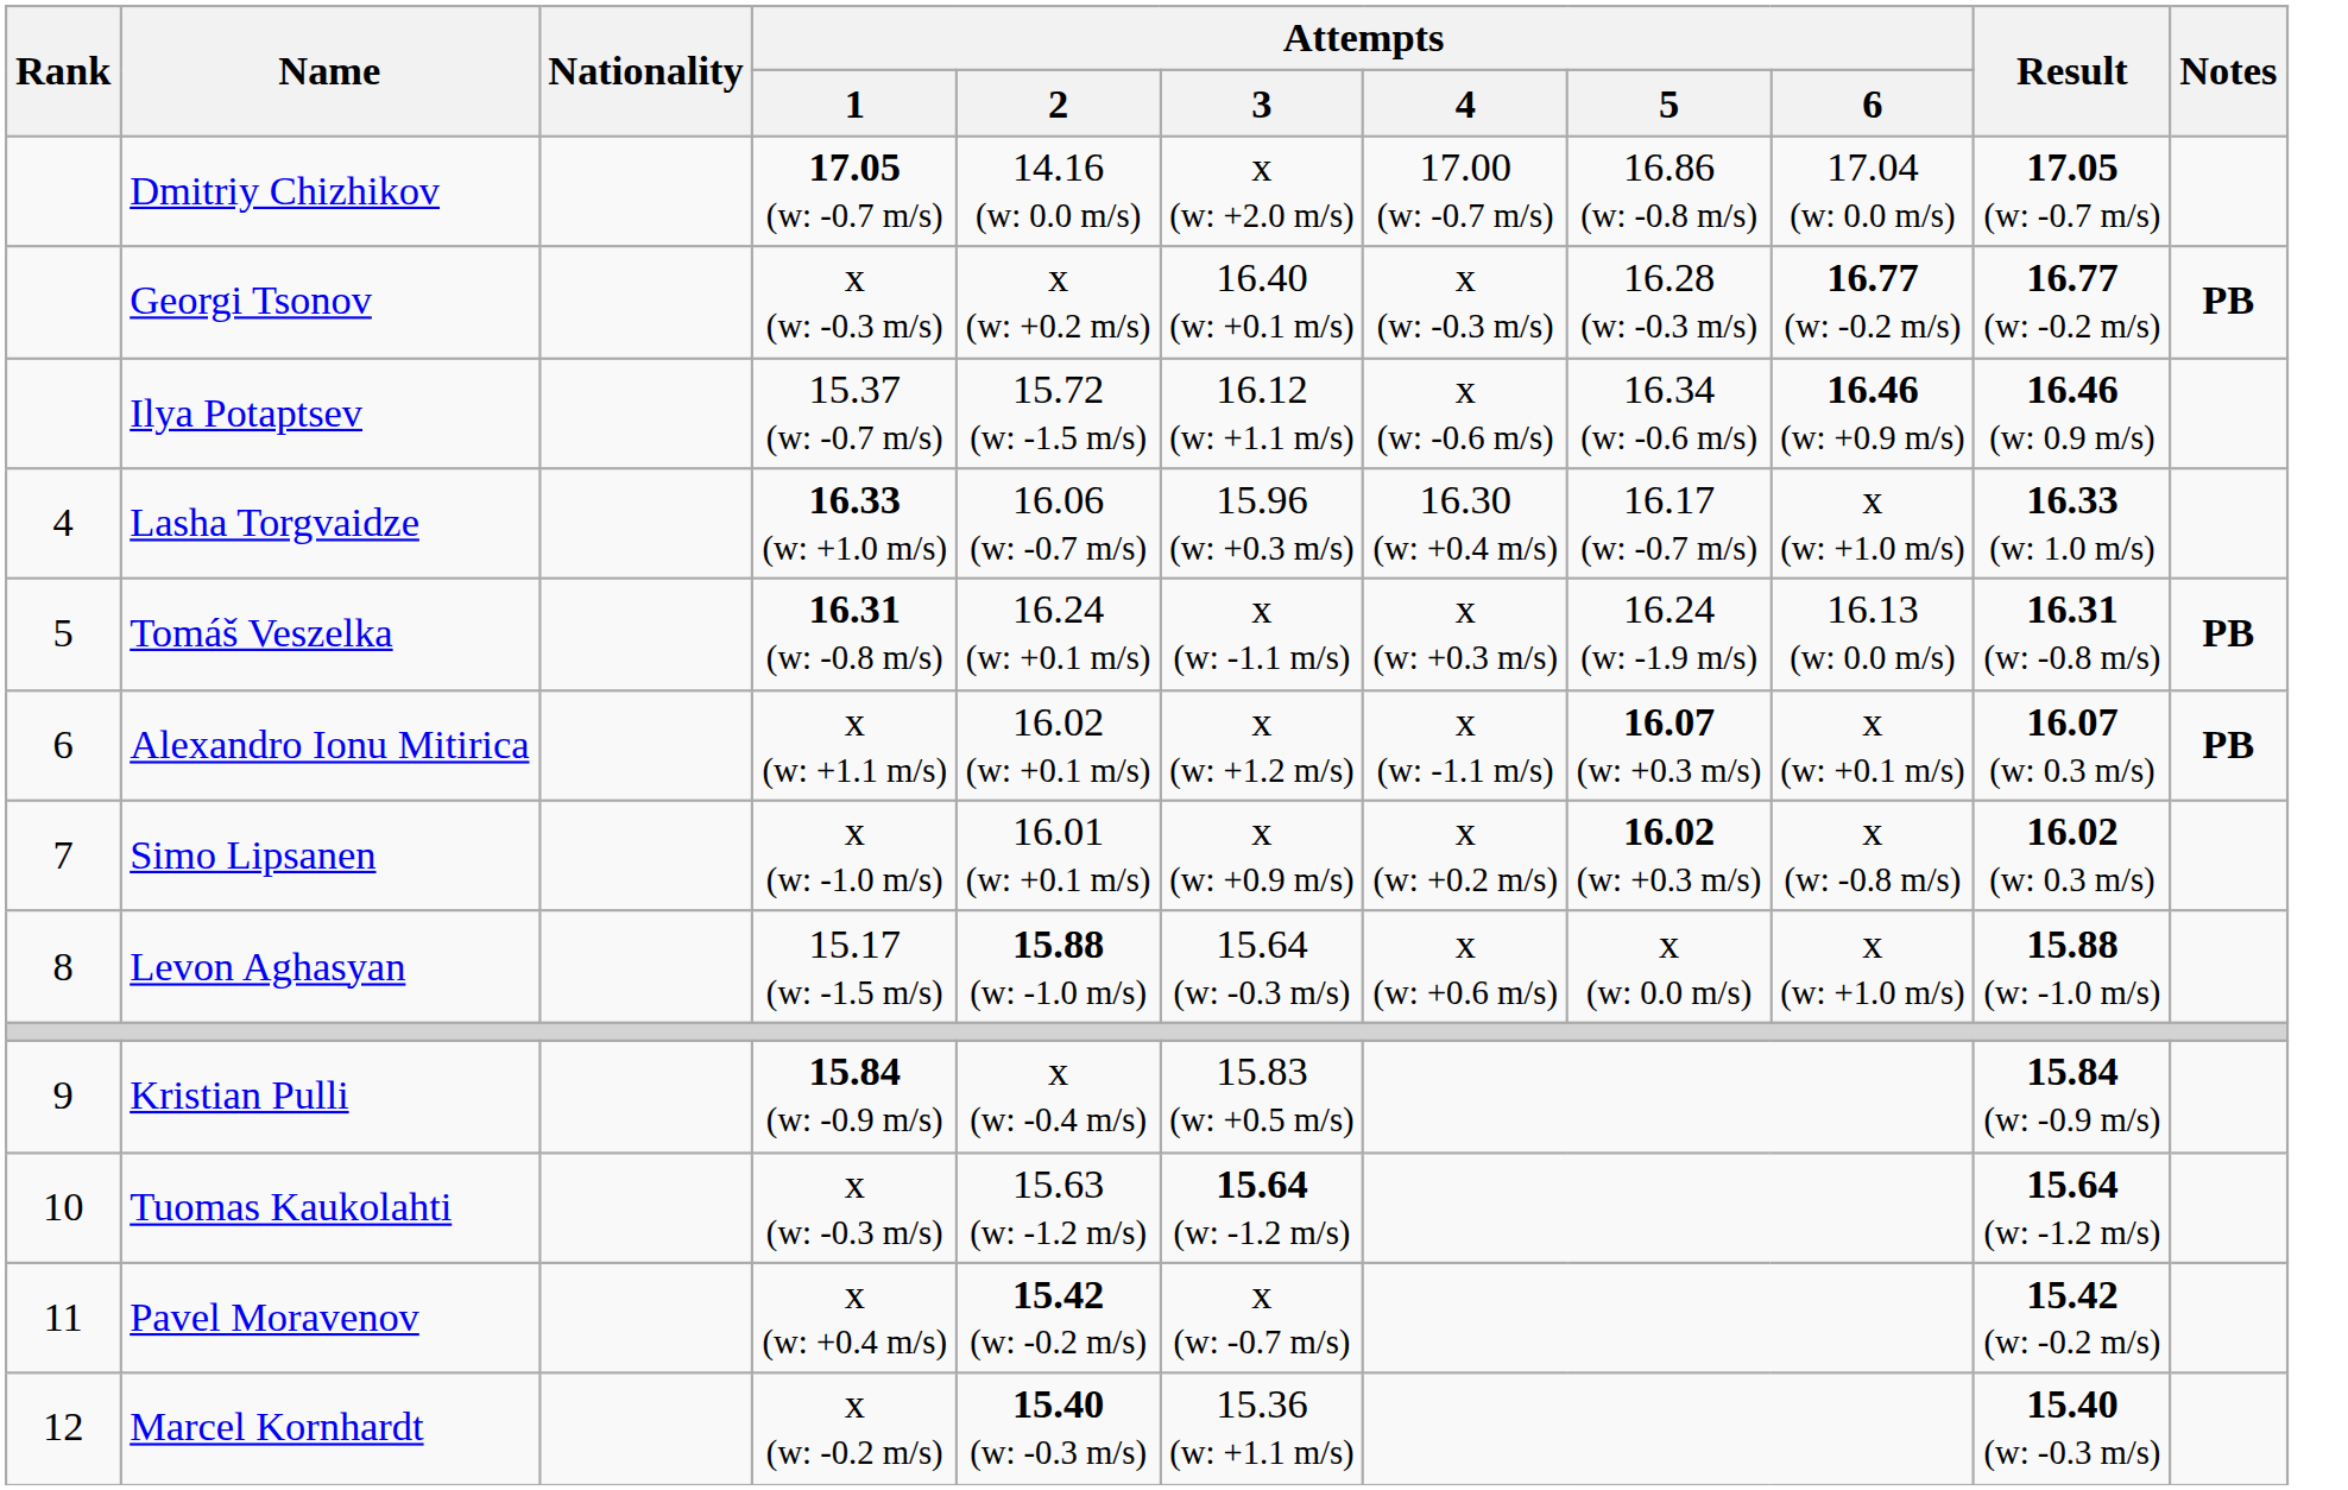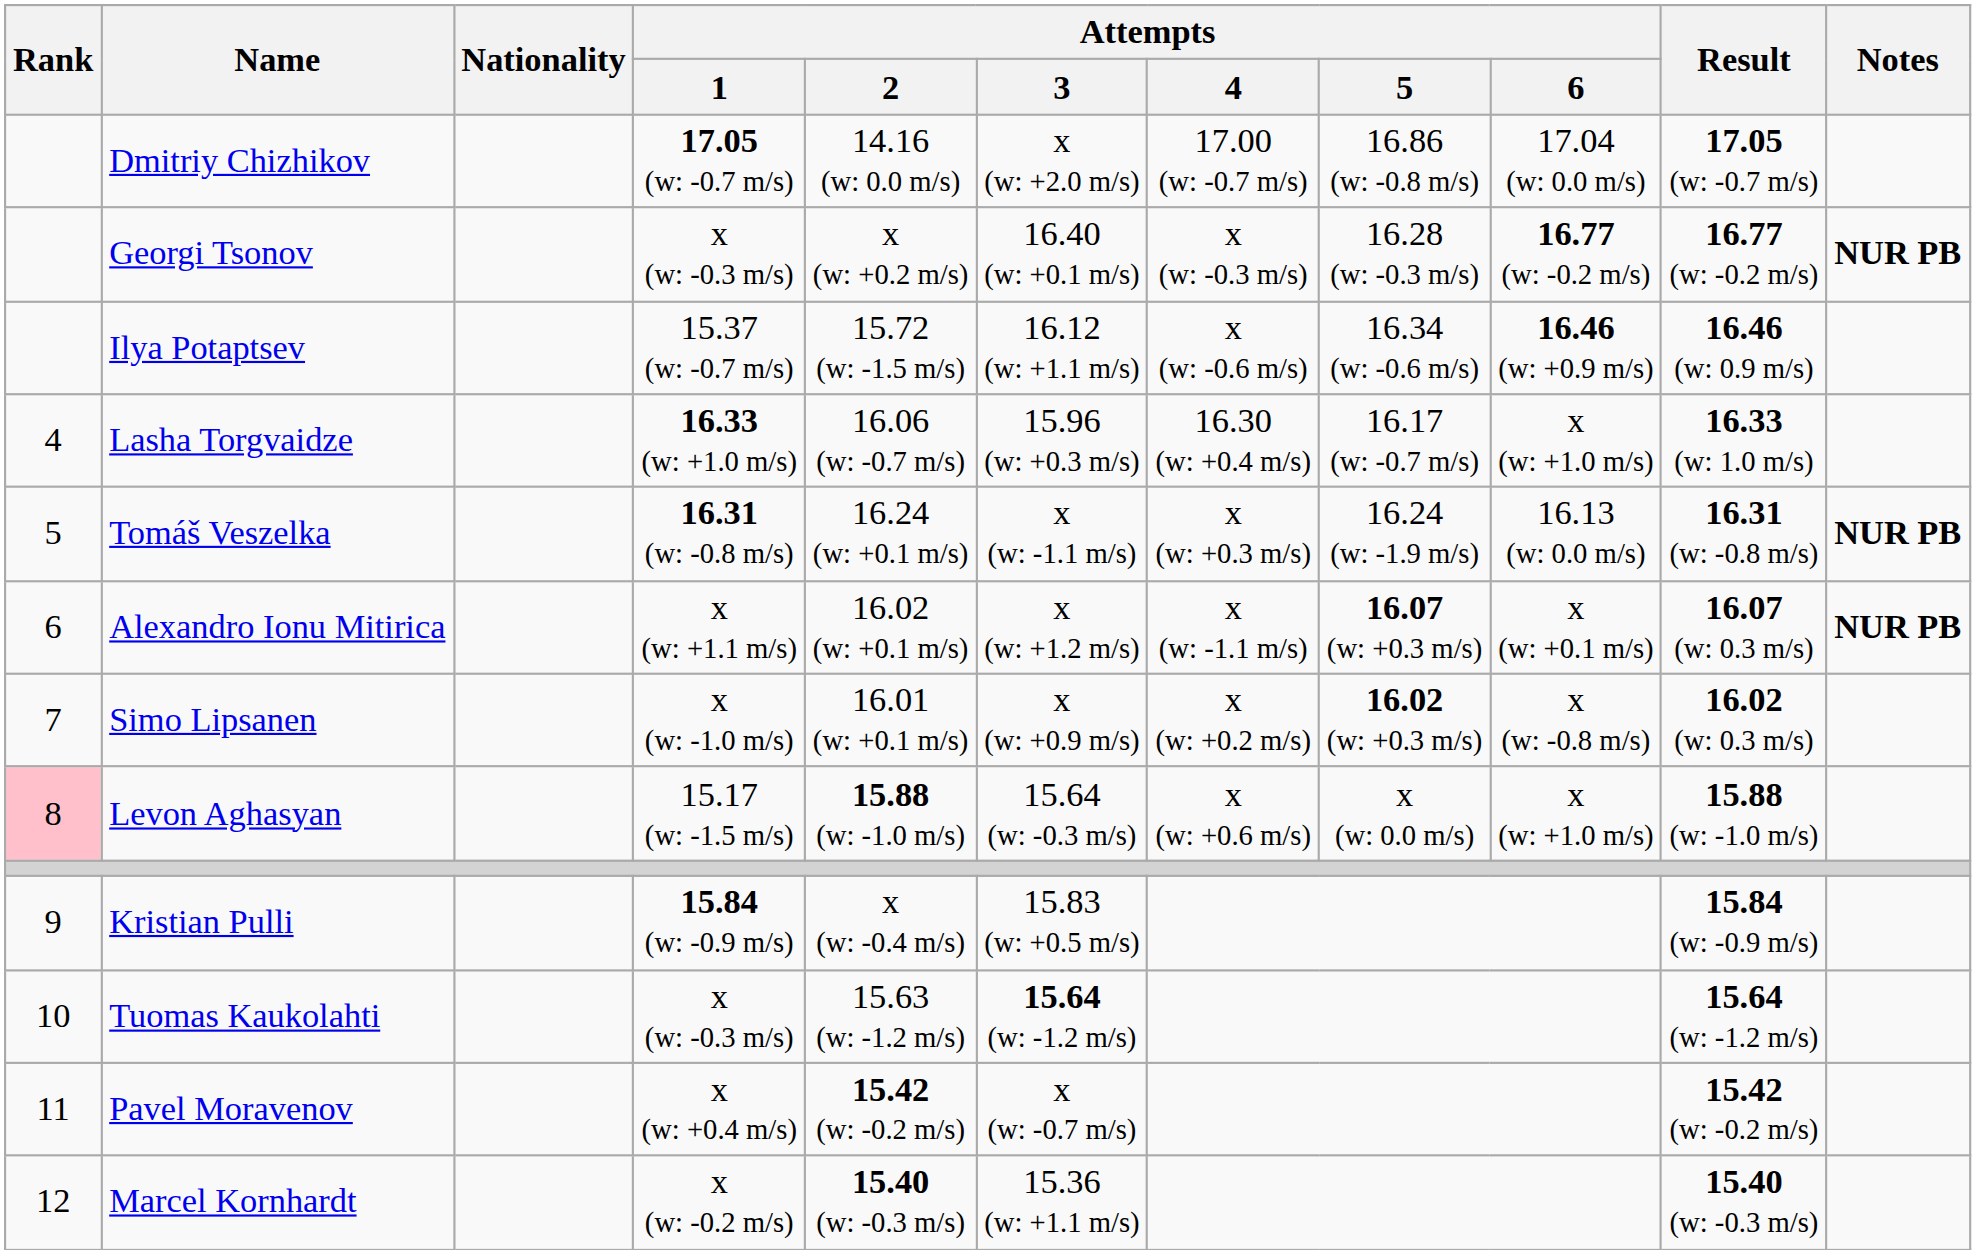Georgi Tsonov | Notes: PB -> NUR PB
Tomáš Veszelka | Notes: PB -> NUR PB
Alexandro Ionu Mitirica | Notes: PB -> NUR PB
Levon Aghasyan | Rank: no background -> pink background
